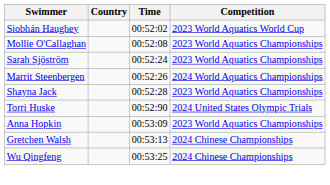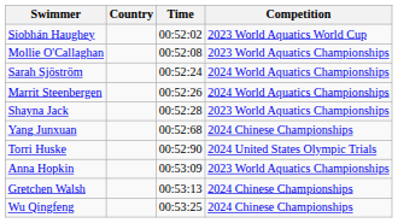Sarah Sjöström | Competition: 2023 World Aquatics Championships -> 2024 World Aquatics Championships
+ row: Yang Junxuan | 00:52:68 | 2024 Chinese Championships
